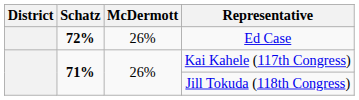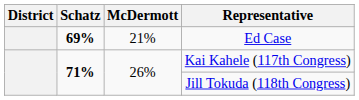Ed Case | Schatz: 72% -> 69%
Ed Case | McDermott: 26% -> 21%
